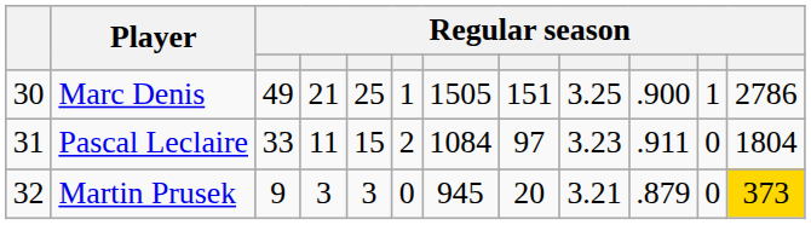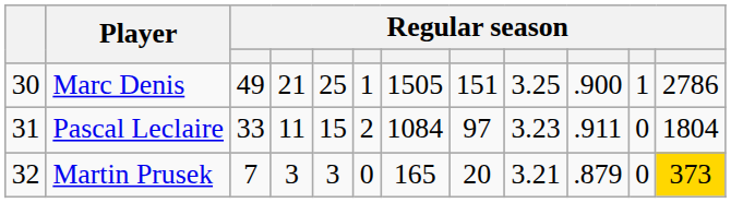Martin Prusek | column 3: 9 -> 7
Martin Prusek | column 7: 945 -> 165
